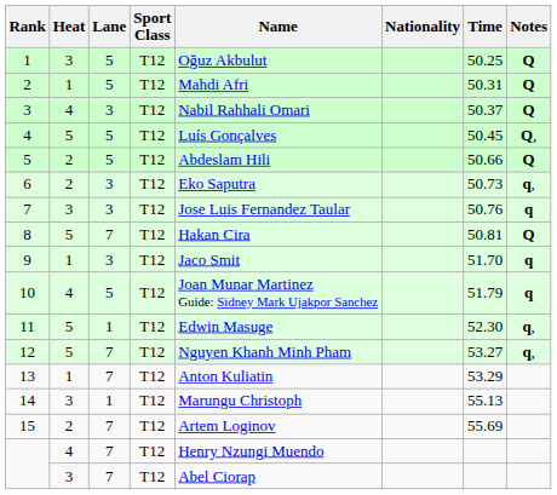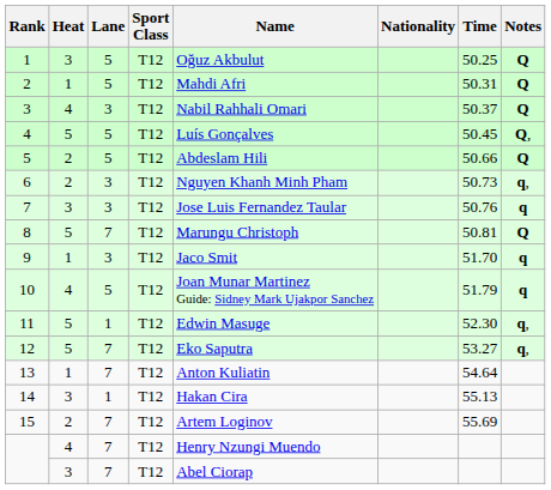6 | Name: Eko Saputra -> Nguyen Khanh Minh Pham
8 | Name: Hakan Cira -> Marungu Christoph
12 | Name: Nguyen Khanh Minh Pham -> Eko Saputra
13 | Time: 53.29 -> 54.64
14 | Name: Marungu Christoph -> Hakan Cira
